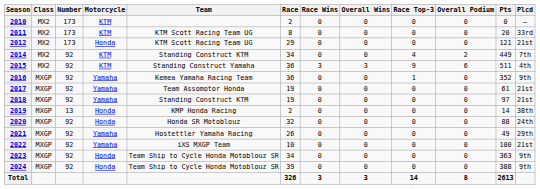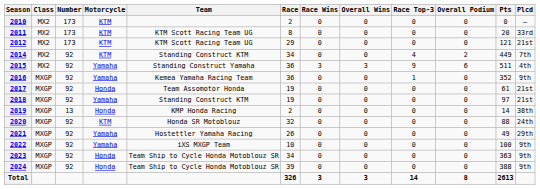2012 | Motorcycle: Honda -> KTM
2015 | Motorcycle: KTM -> Yamaha
2017 | Motorcycle: Yamaha -> Honda
2020 | Motorcycle: Honda -> KTM
2022 | Plcd: 21st -> 9th
